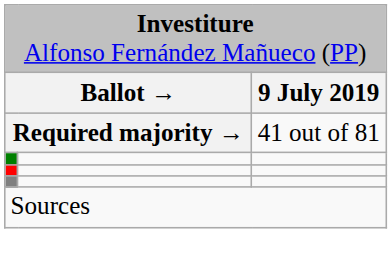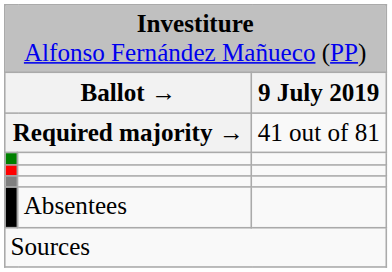+ row: Absentees
